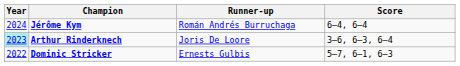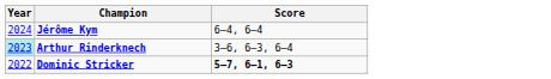- column: Runner-up | Román Andrés Burruchaga | Joris De Loore | Ernests Gulbis
Dominic Stricker | Score: normal -> bold
